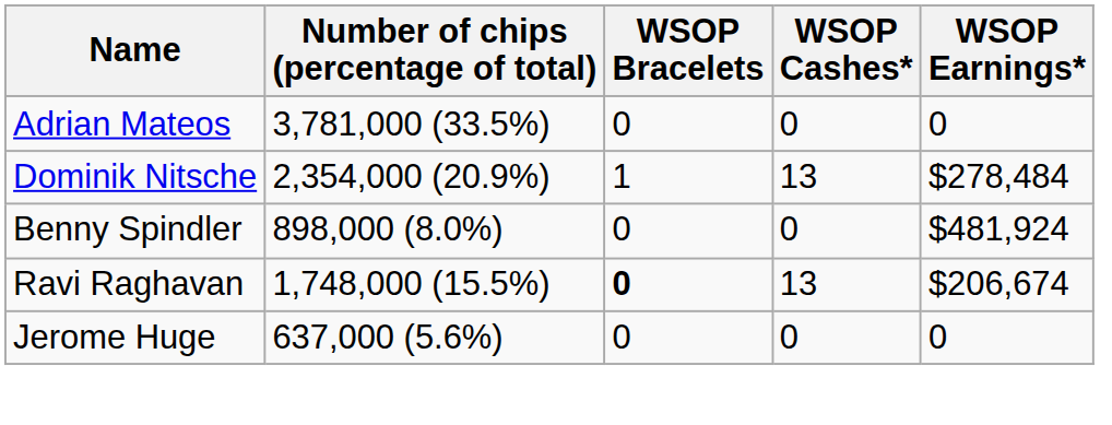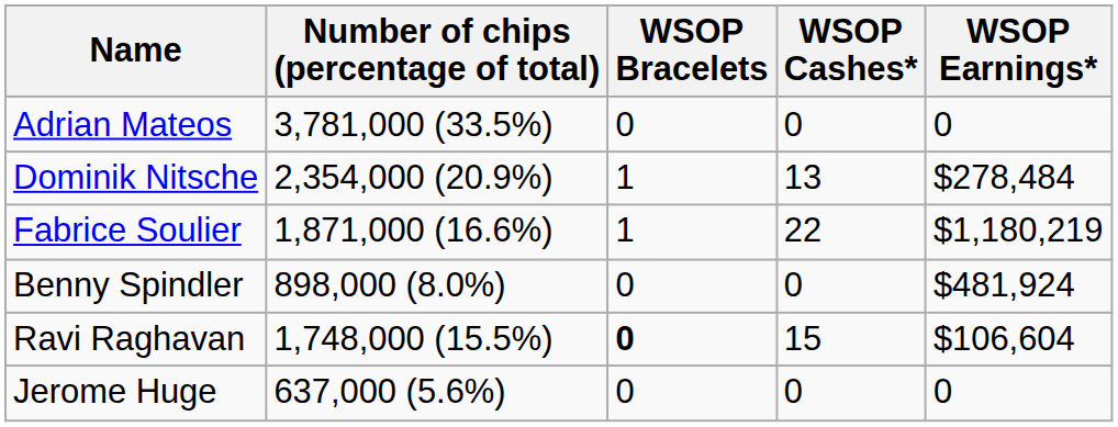+ row: Fabrice Soulier | 1,871,000 (16.6%) | 1 | 22 | $1,180,219
Ravi Raghavan | WSOP Cashes*: 13 -> 15
Ravi Raghavan | WSOP Earnings*: $206,674 -> $106,604
